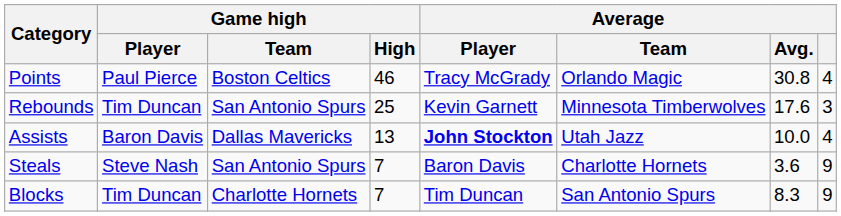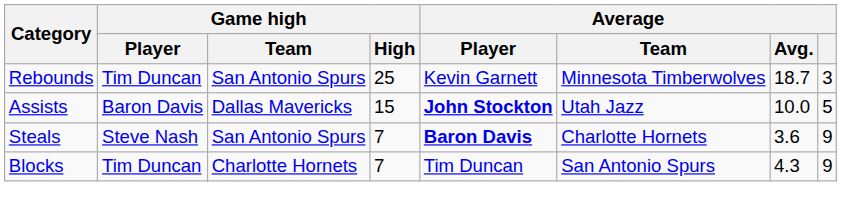- row: Points | Paul Pierce | Boston Celtics | 46 | Tracy McGrady | Orlando Magic | 30.8 | 4
Rebounds | Average / Avg.: 17.6 -> 18.7
Assists | Game high / High: 13 -> 15
Assists | Average: 4 -> 5
Steals | Average / Player: normal -> bold
Blocks | Average / Avg.: 8.3 -> 4.3
